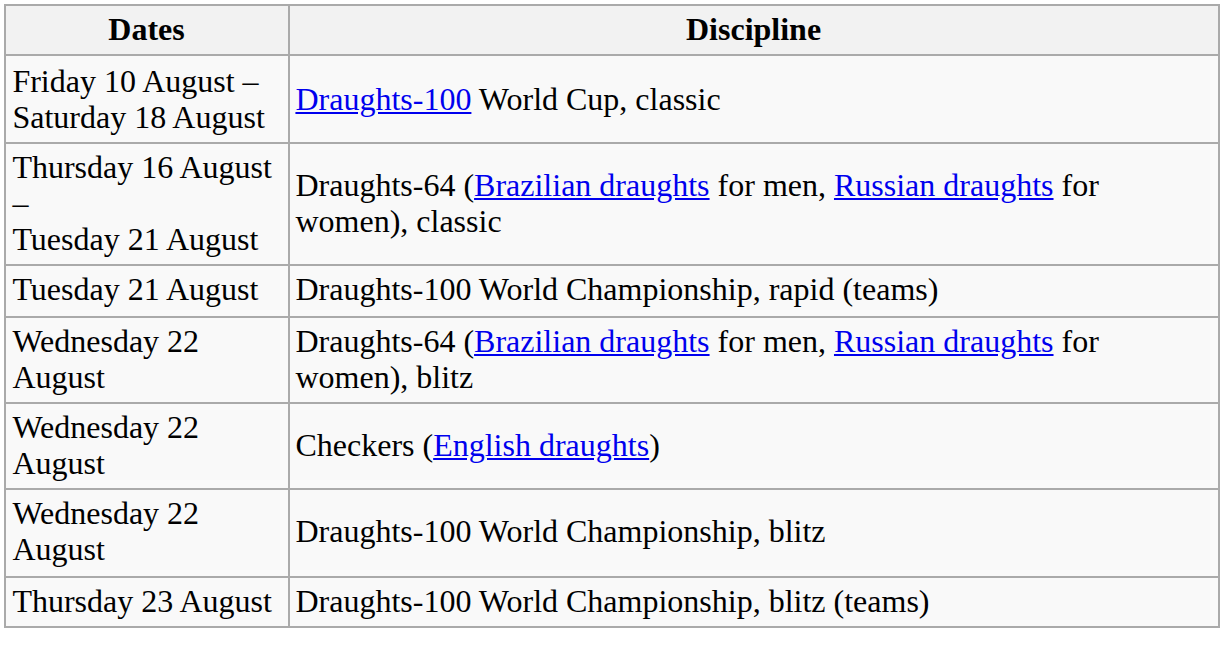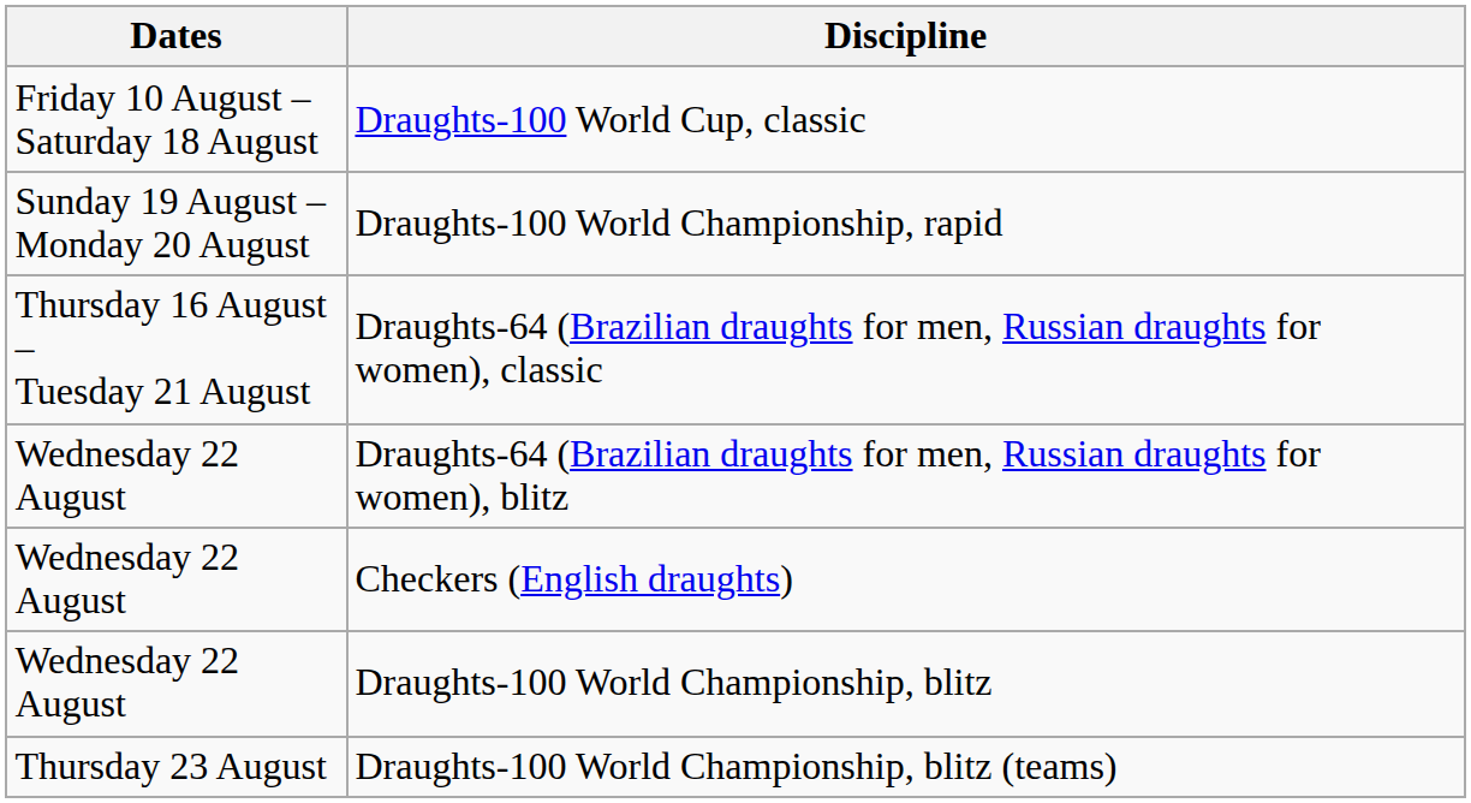+ row: Sunday 19 August – Monday 20 August | Draughts-100 World Championship, rapid
- row: Tuesday 21 August | Draughts-100 World Championship, rapid (teams)
